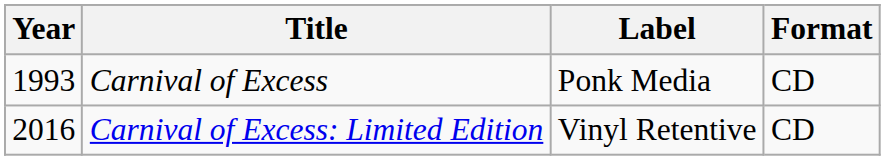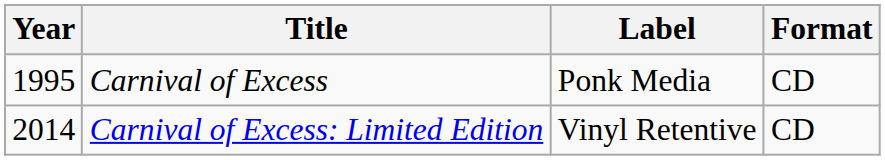Carnival of Excess | Year: 1993 -> 1995
Carnival of Excess: Limited Edition | Year: 2016 -> 2014
